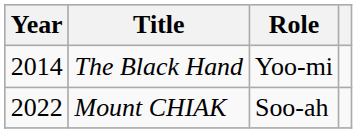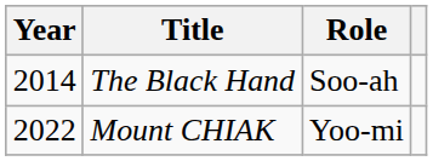The Black Hand | Role: Yoo-mi -> Soo-ah
Mount CHIAK | Role: Soo-ah -> Yoo-mi
